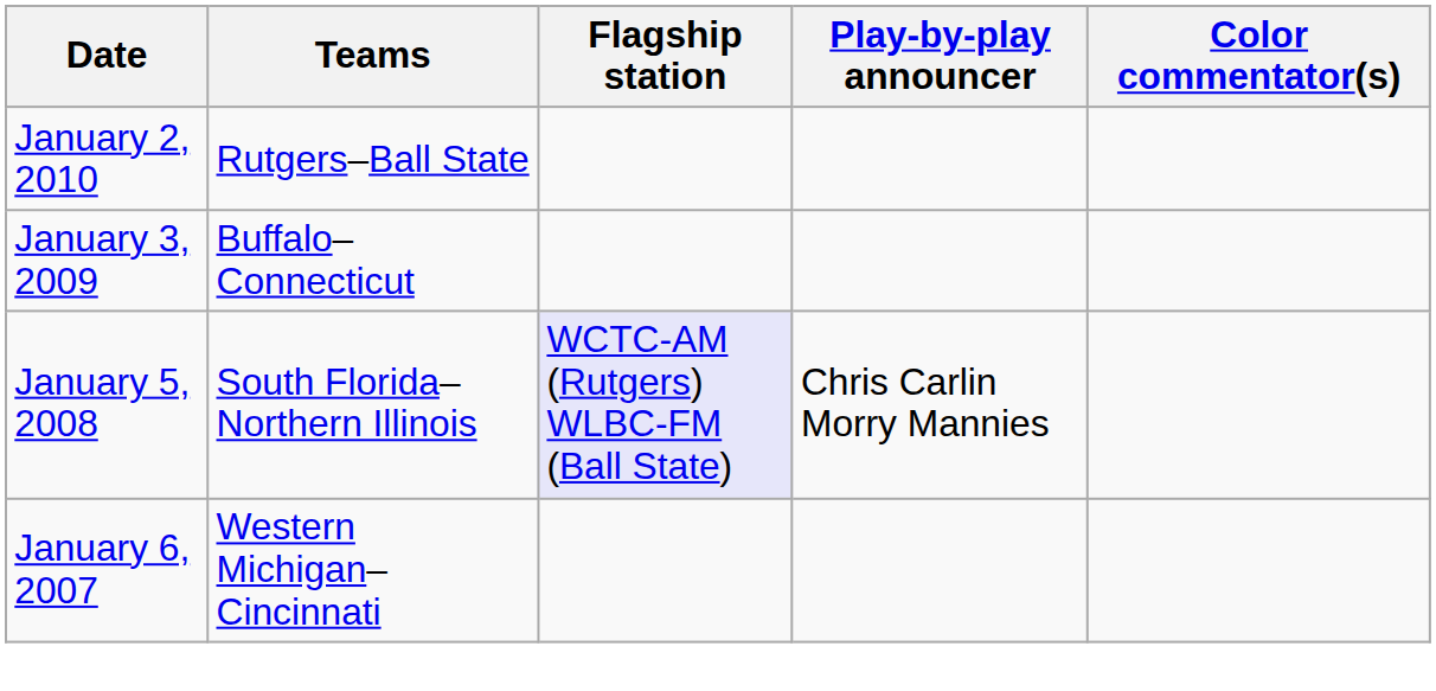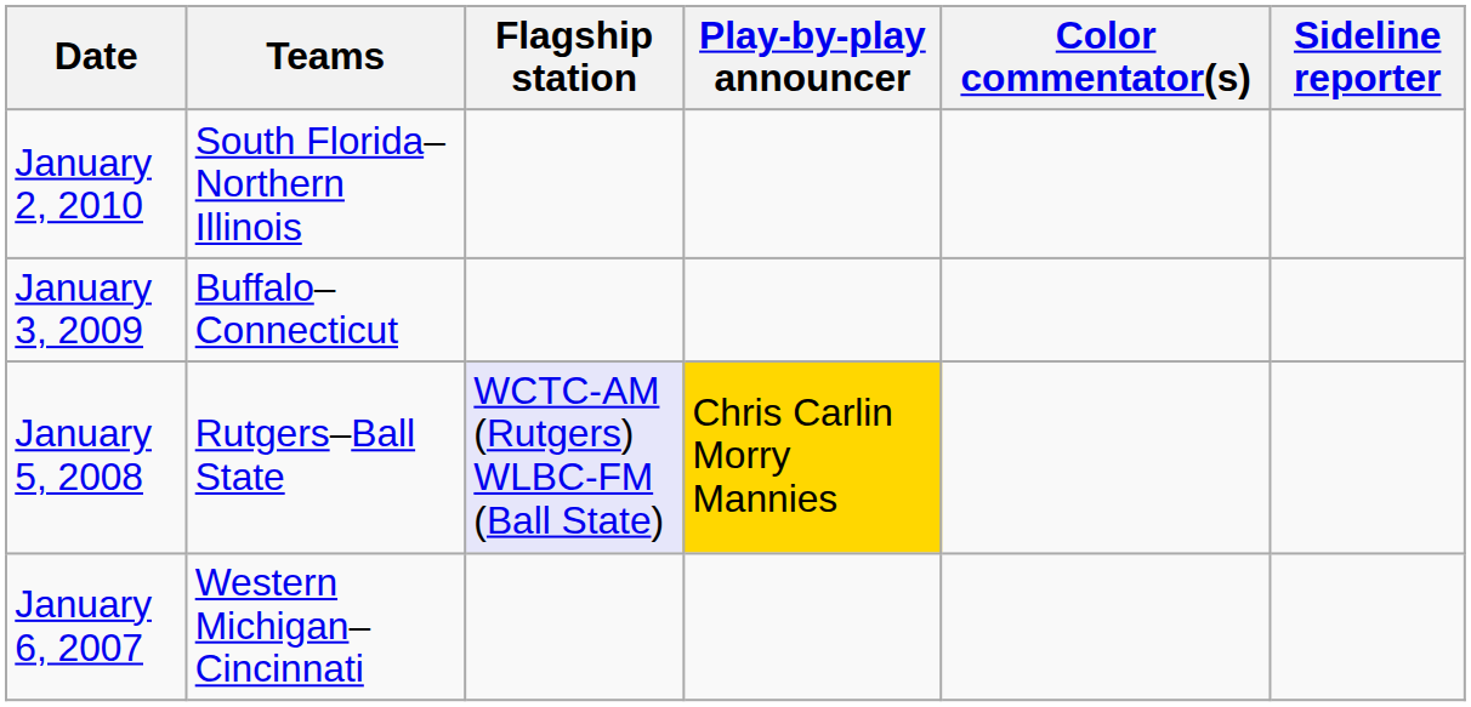+ column: Sideline reporter
January 2, 2010 | Teams: Rutgers–Ball State -> South Florida–Northern Illinois
January 5, 2008 | Teams: South Florida–Northern Illinois -> Rutgers–Ball State
January 5, 2008 | Play-by-play announcer: no background -> gold background
